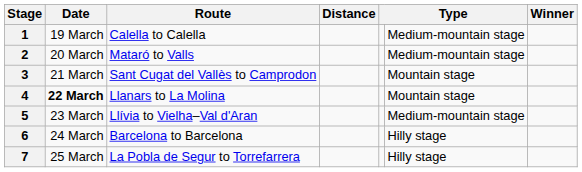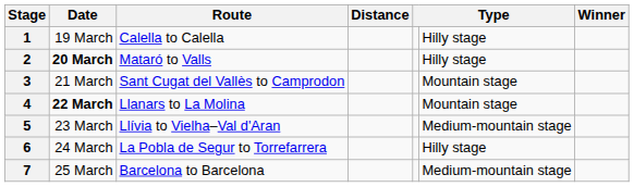1 | column 6: Medium-mountain stage -> Hilly stage
2 | Date: normal -> bold
2 | column 6: Medium-mountain stage -> Hilly stage
6 | Route: Barcelona to Barcelona -> La Pobla de Segur to Torrefarrera
7 | Route: La Pobla de Segur to Torrefarrera -> Barcelona to Barcelona
7 | column 6: Hilly stage -> Medium-mountain stage
